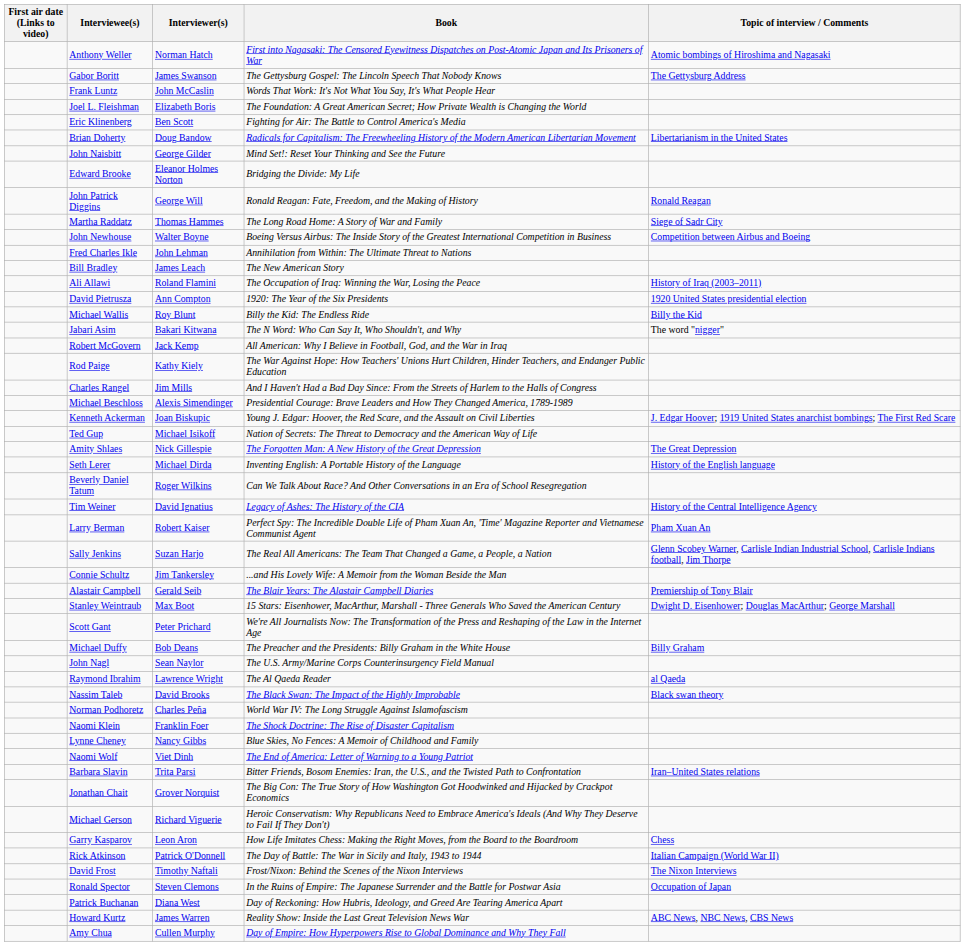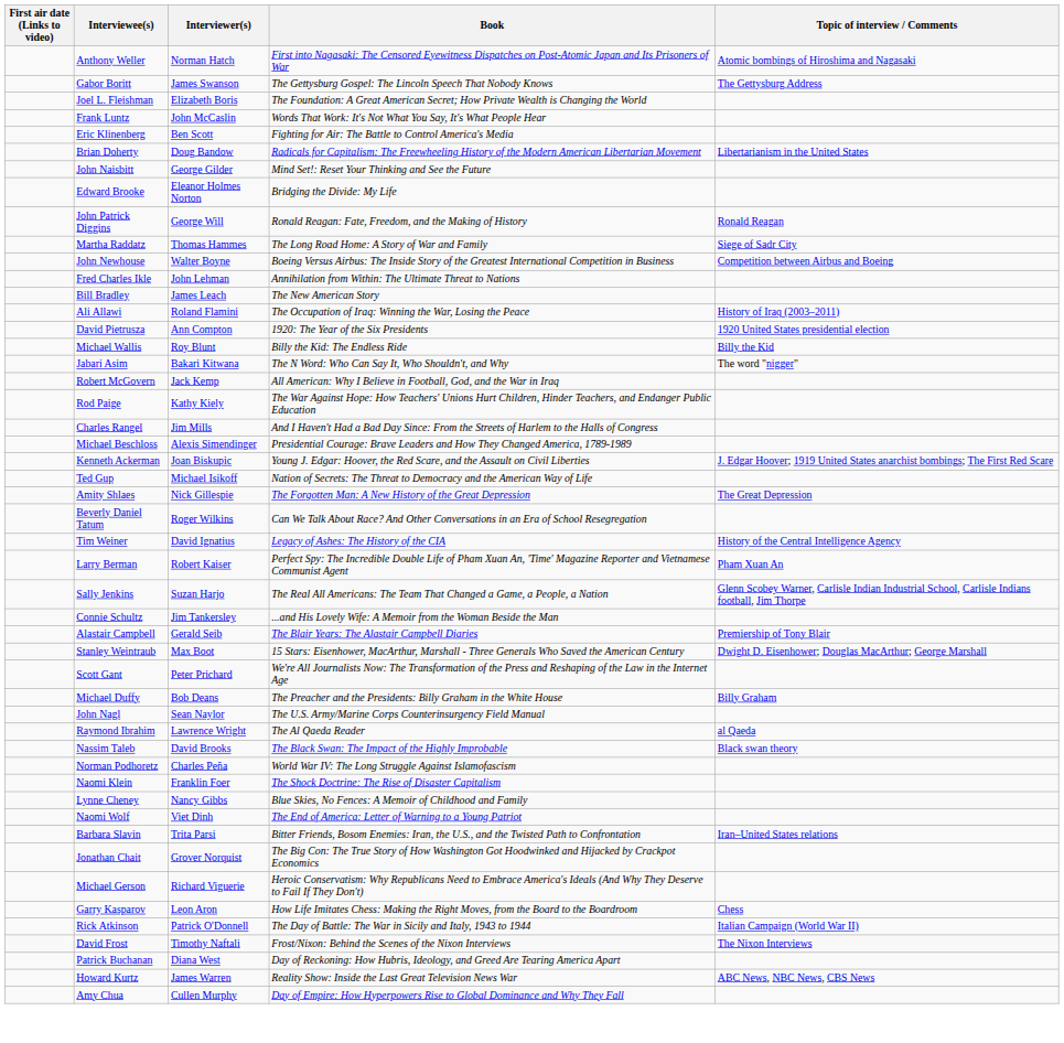rows swapped: Joel L. Fleishman <-> Frank Luntz
- row: Seth Lerer | Michael Dirda | Inventing English: A Portable History of the Language | History of the English language
- row: Ronald Spector | Steven Clemons | In the Ruins of Empire: The Japanese Surrender and the Battle for Postwar Asia | Occupation of Japan
